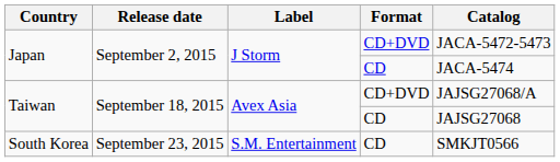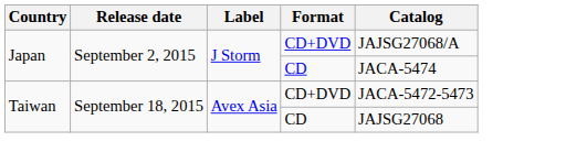Japan / CD+DVD | Catalog: JACA-5472-5473 -> JAJSG27068/A
Taiwan / CD+DVD | Catalog: JAJSG27068/A -> JACA-5472-5473
- row: South Korea | September 23, 2015 | S.M. Entertainment | CD | SMKJT0566
